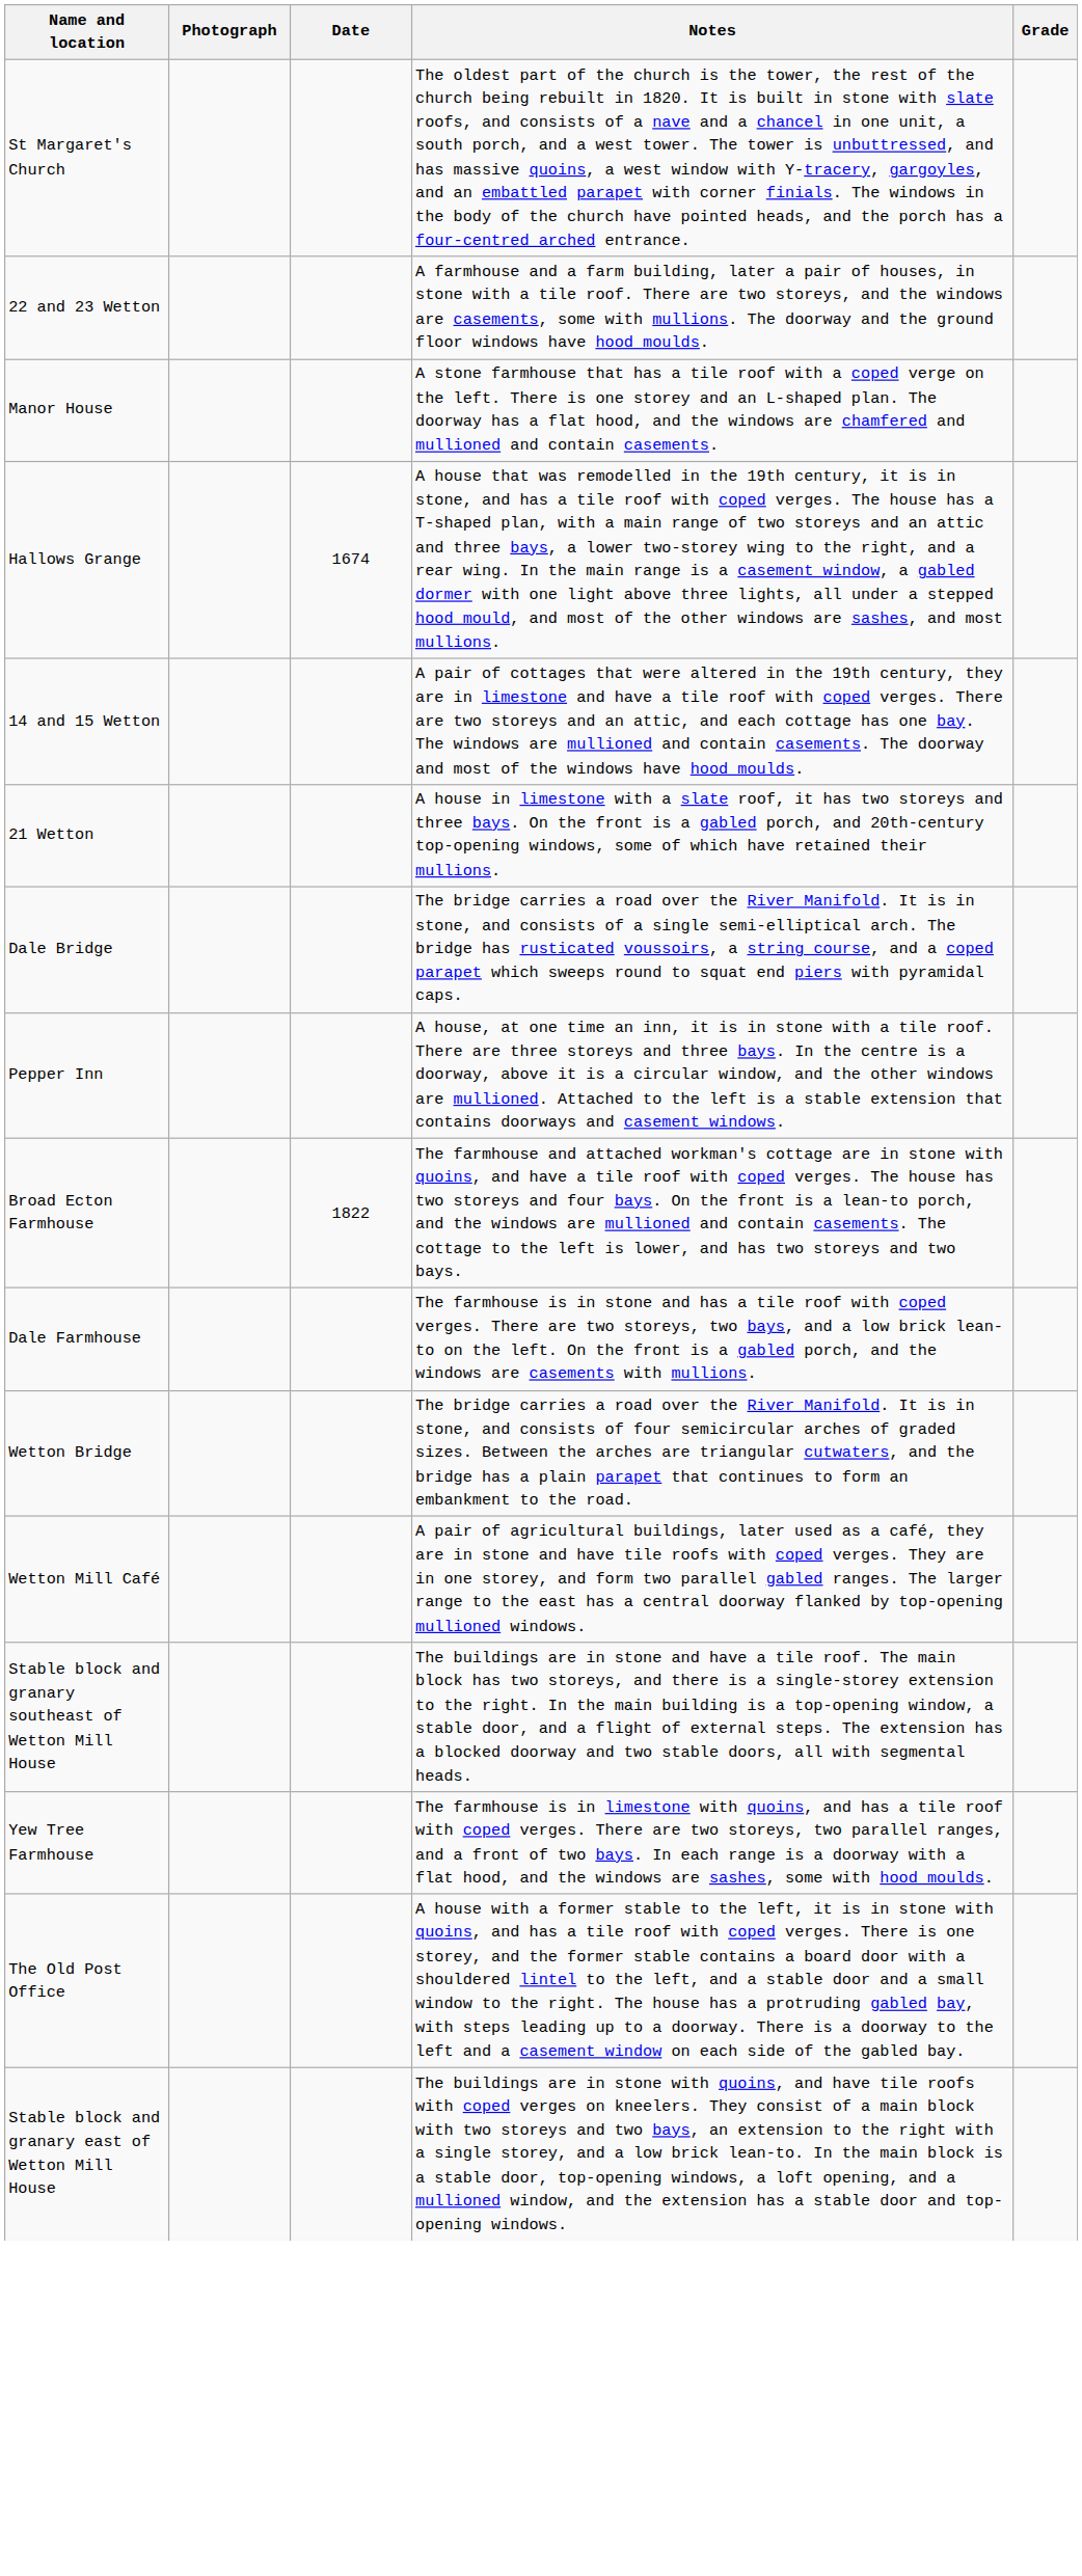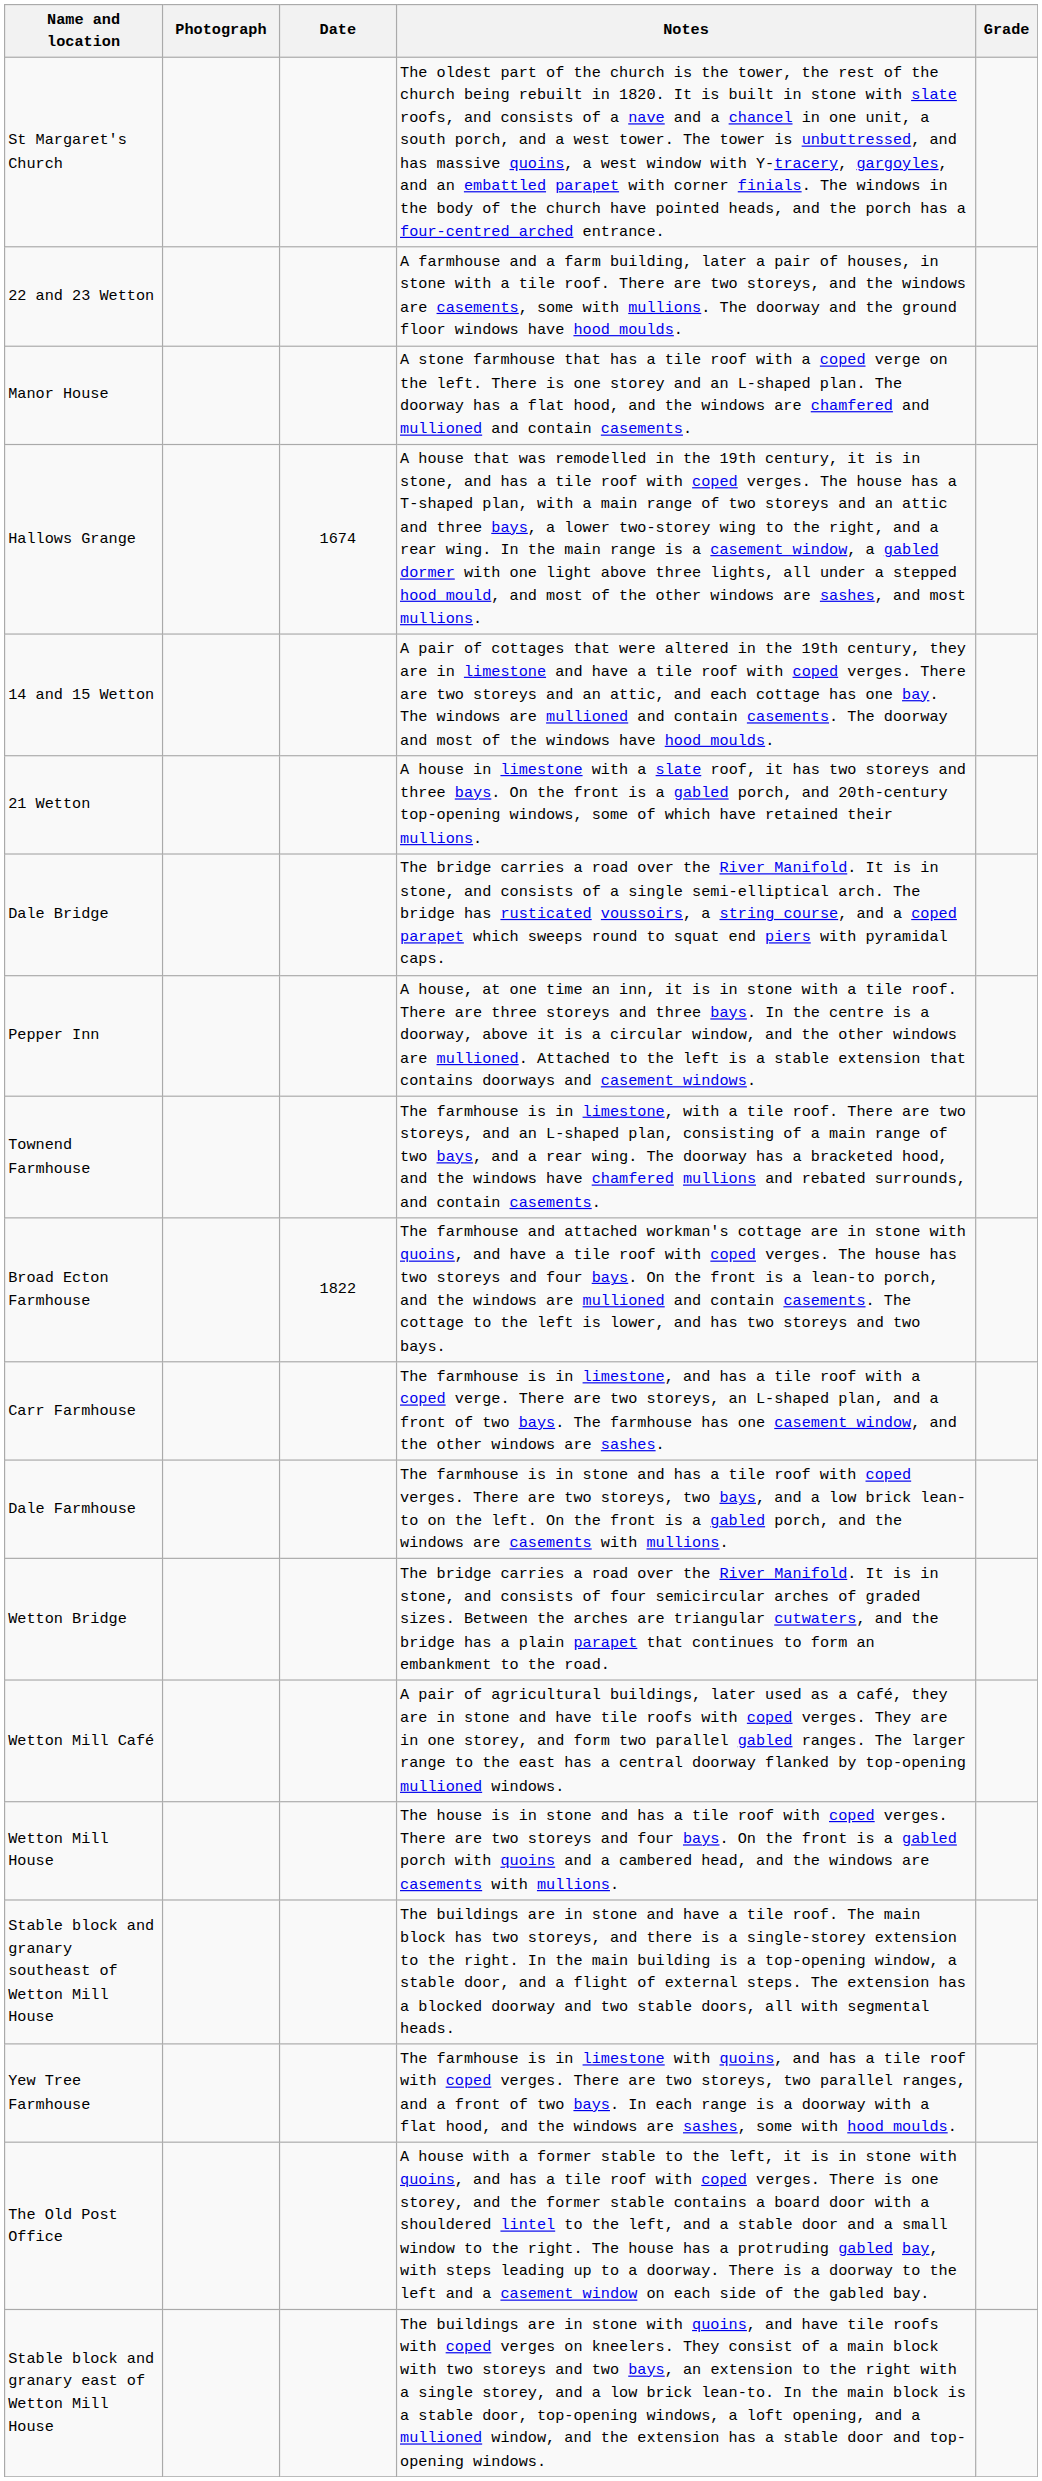+ row: Townend Farmhouse | The farmhouse is in limestone, with a tile roof. There are two storeys, and an L-shaped plan, consisting of a main range of two bays, and a rear wing. The doorway has a bracketed hood, and the windows have chamfered mullions and rebated surrounds, and contain casements.
+ row: Carr Farmhouse | The farmhouse is in limestone, and has a tile roof with a coped verge. There are two storeys, an L-shaped plan, and a front of two bays. The farmhouse has one casement window, and the other windows are sashes.
+ row: Wetton Mill House | The house is in stone and has a tile roof with coped verges. There are two storeys and four bays. On the front is a gabled porch with quoins and a cambered head, and the windows are casements with mullions.
